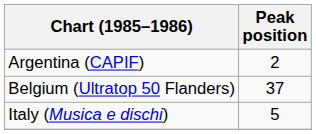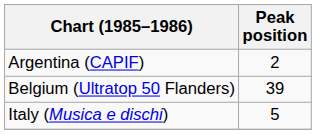Belgium (Ultratop 50 Flanders) | Peak position: 37 -> 39
